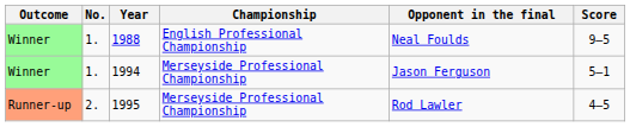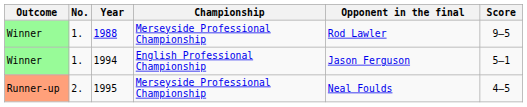1988 | Championship: English Professional Championship -> Merseyside Professional Championship
1988 | Opponent in the final: Neal Foulds -> Rod Lawler
1994 | Championship: Merseyside Professional Championship -> English Professional Championship
1995 | Opponent in the final: Rod Lawler -> Neal Foulds
